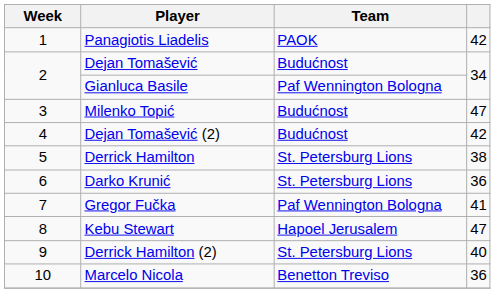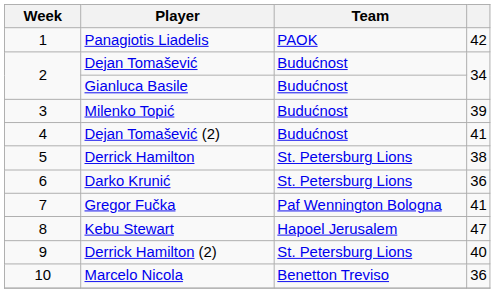Gianluca Basile | Team: Paf Wennington Bologna -> Budućnost
Milenko Topić | column 4: 47 -> 39
Dejan Tomašević (2) | column 4: 42 -> 41
